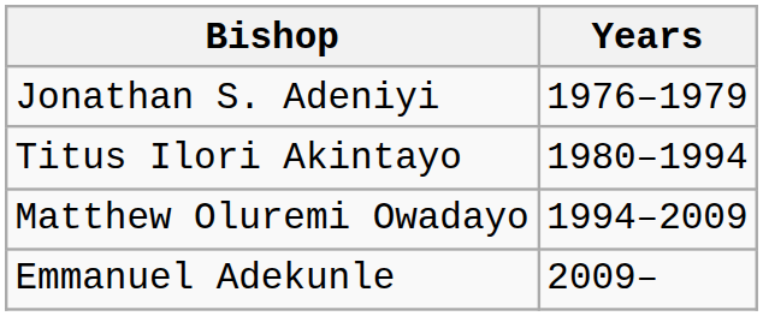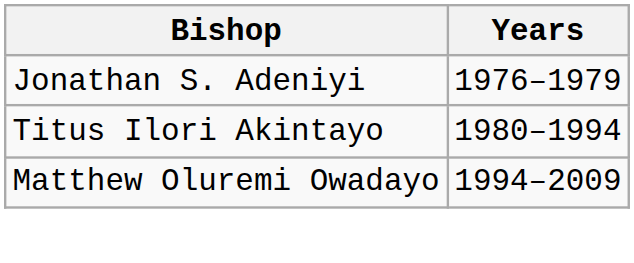- row: Emmanuel Adekunle | 2009–
